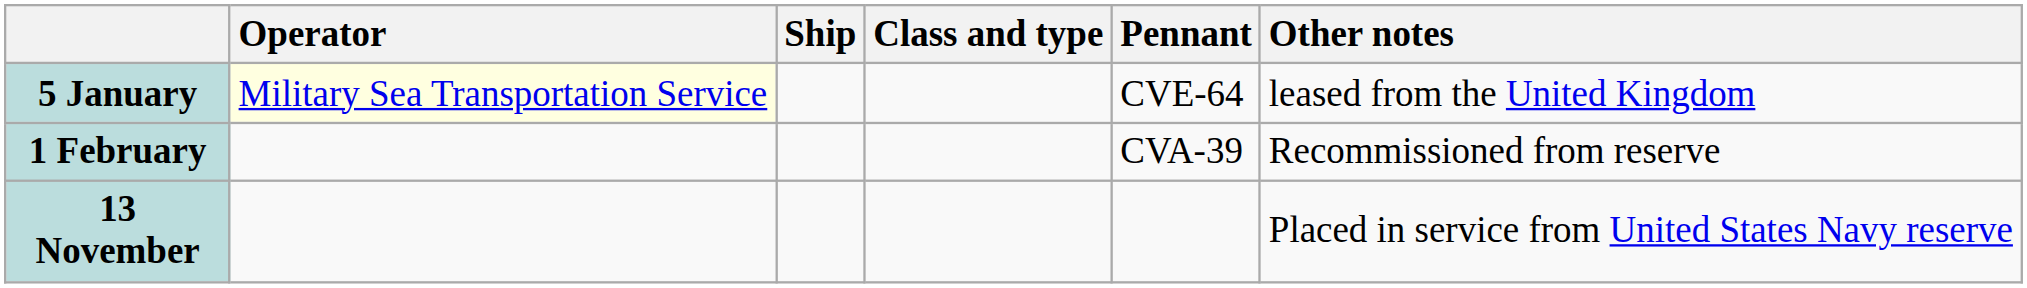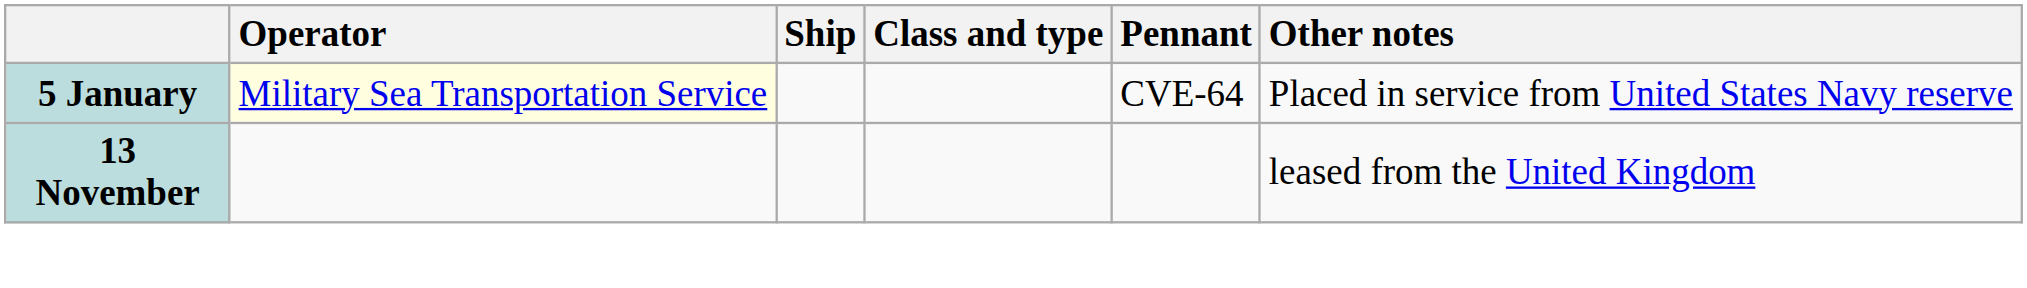5 January | Other notes: leased from the United Kingdom -> Placed in service from United States Navy reserve
- row: 1 February | CVA-39 | Recommissioned from reserve
13 November | Other notes: Placed in service from United States Navy reserve -> leased from the United Kingdom
